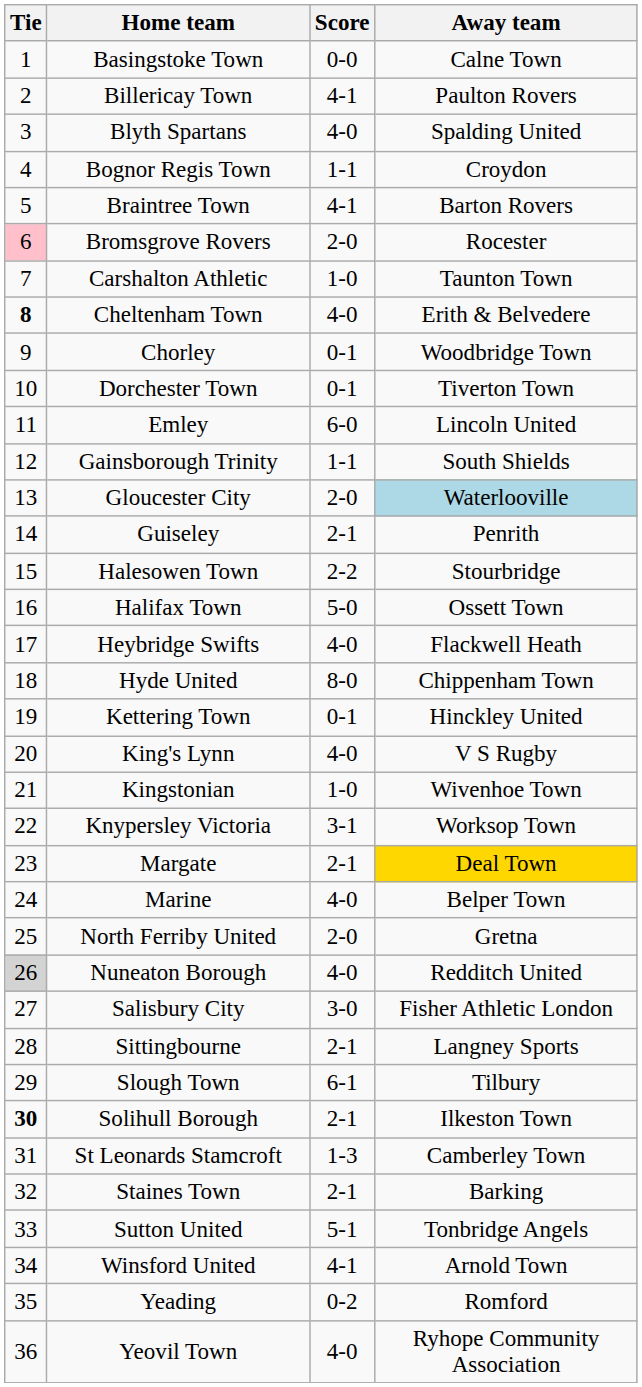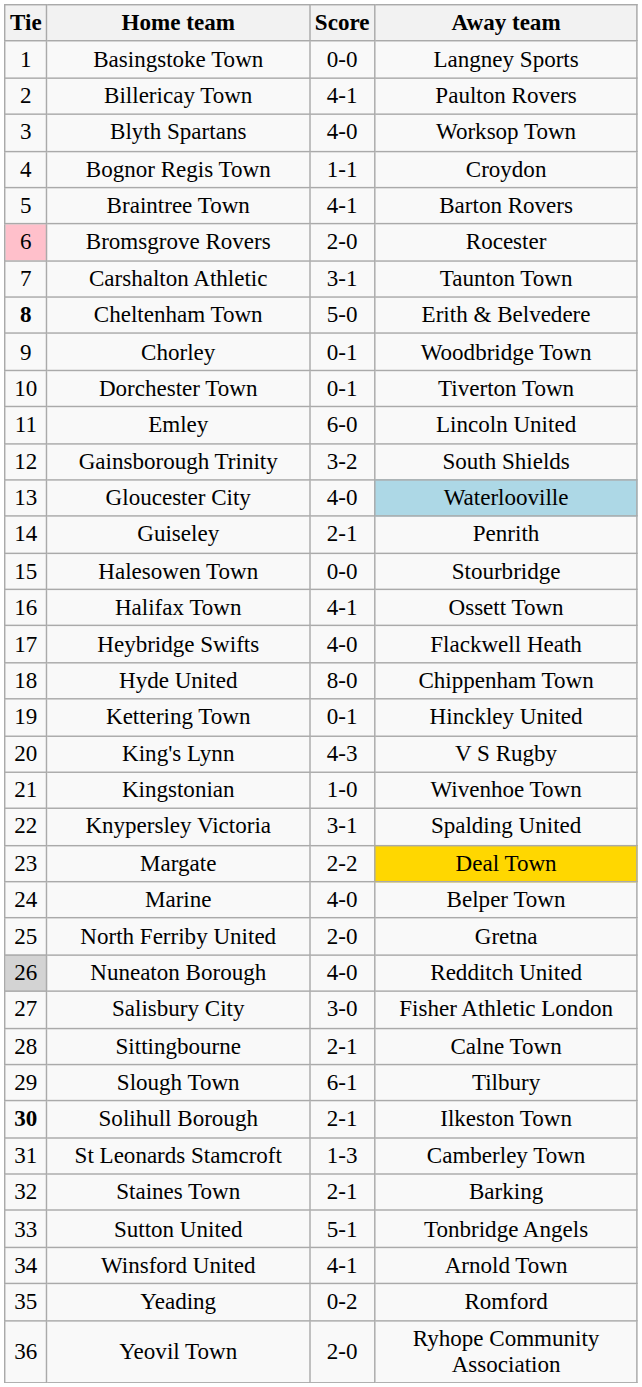Basingstoke Town | Away team: Calne Town -> Langney Sports
Blyth Spartans | Away team: Spalding United -> Worksop Town
Carshalton Athletic | Score: 1-0 -> 3-1
Cheltenham Town | Score: 4-0 -> 5-0
Gainsborough Trinity | Score: 1-1 -> 3-2
Gloucester City | Score: 2-0 -> 4-0
Halesowen Town | Score: 2-2 -> 0-0
Halifax Town | Score: 5-0 -> 4-1
King's Lynn | Score: 4-0 -> 4-3
Knypersley Victoria | Away team: Worksop Town -> Spalding United
Margate | Score: 2-1 -> 2-2
Sittingbourne | Away team: Langney Sports -> Calne Town
Yeovil Town | Score: 4-0 -> 2-0
